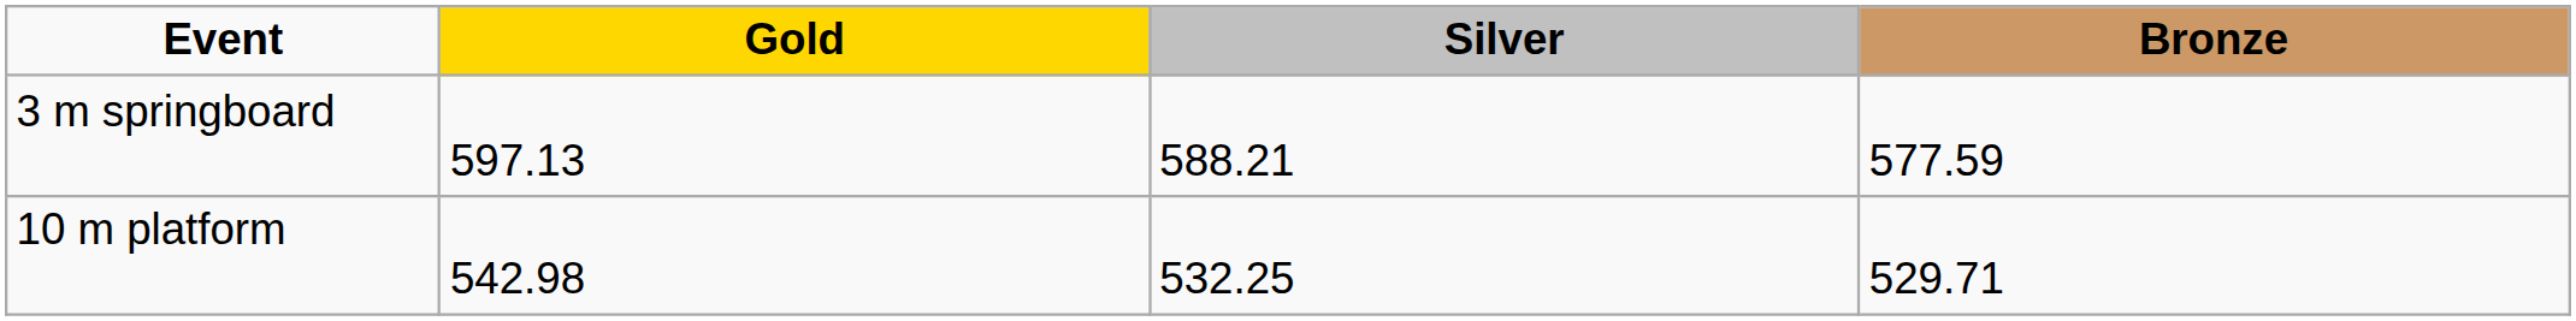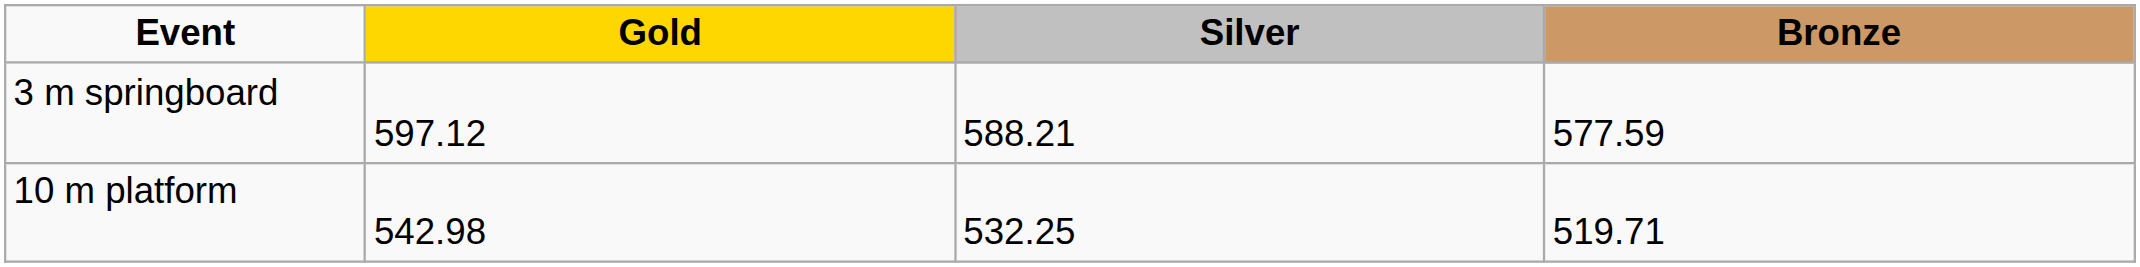3 m springboard | Gold: 597.13 -> 597.12
10 m platform | Bronze: 529.71 -> 519.71
